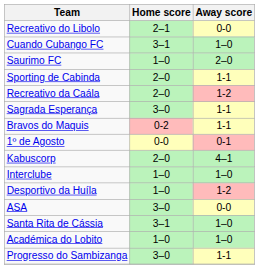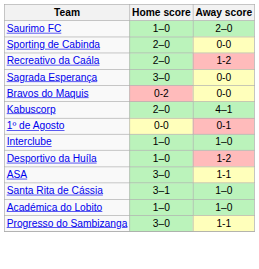- row: Recreativo do Libolo | 2–1 | 0-0
- row: Cuando Cubango FC | 3–1 | 1–0
Sporting de Cabinda | Away score: 1-1 -> 0-0
Sagrada Esperança | Away score: 1-1 -> 0-0
Bravos do Maquis | Away score: 1-1 -> 0-0
rows swapped: 1º de Agosto <-> Kabuscorp
ASA | Away score: 0-0 -> 1-1
